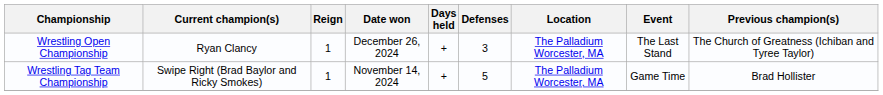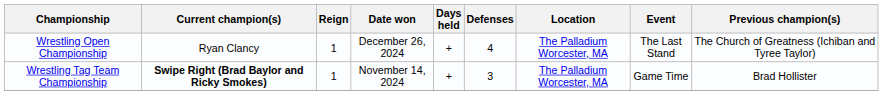Wrestling Open Championship | Defenses: 3 -> 4
Wrestling Tag Team Championship | Current champion(s): normal -> bold
Wrestling Tag Team Championship | Defenses: 5 -> 3
